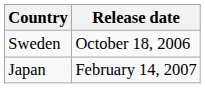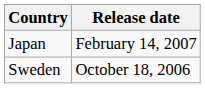rows swapped: Sweden <-> Japan
